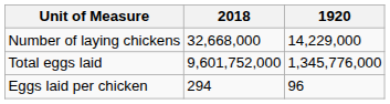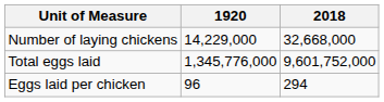columns swapped: 1920 <-> 2018
